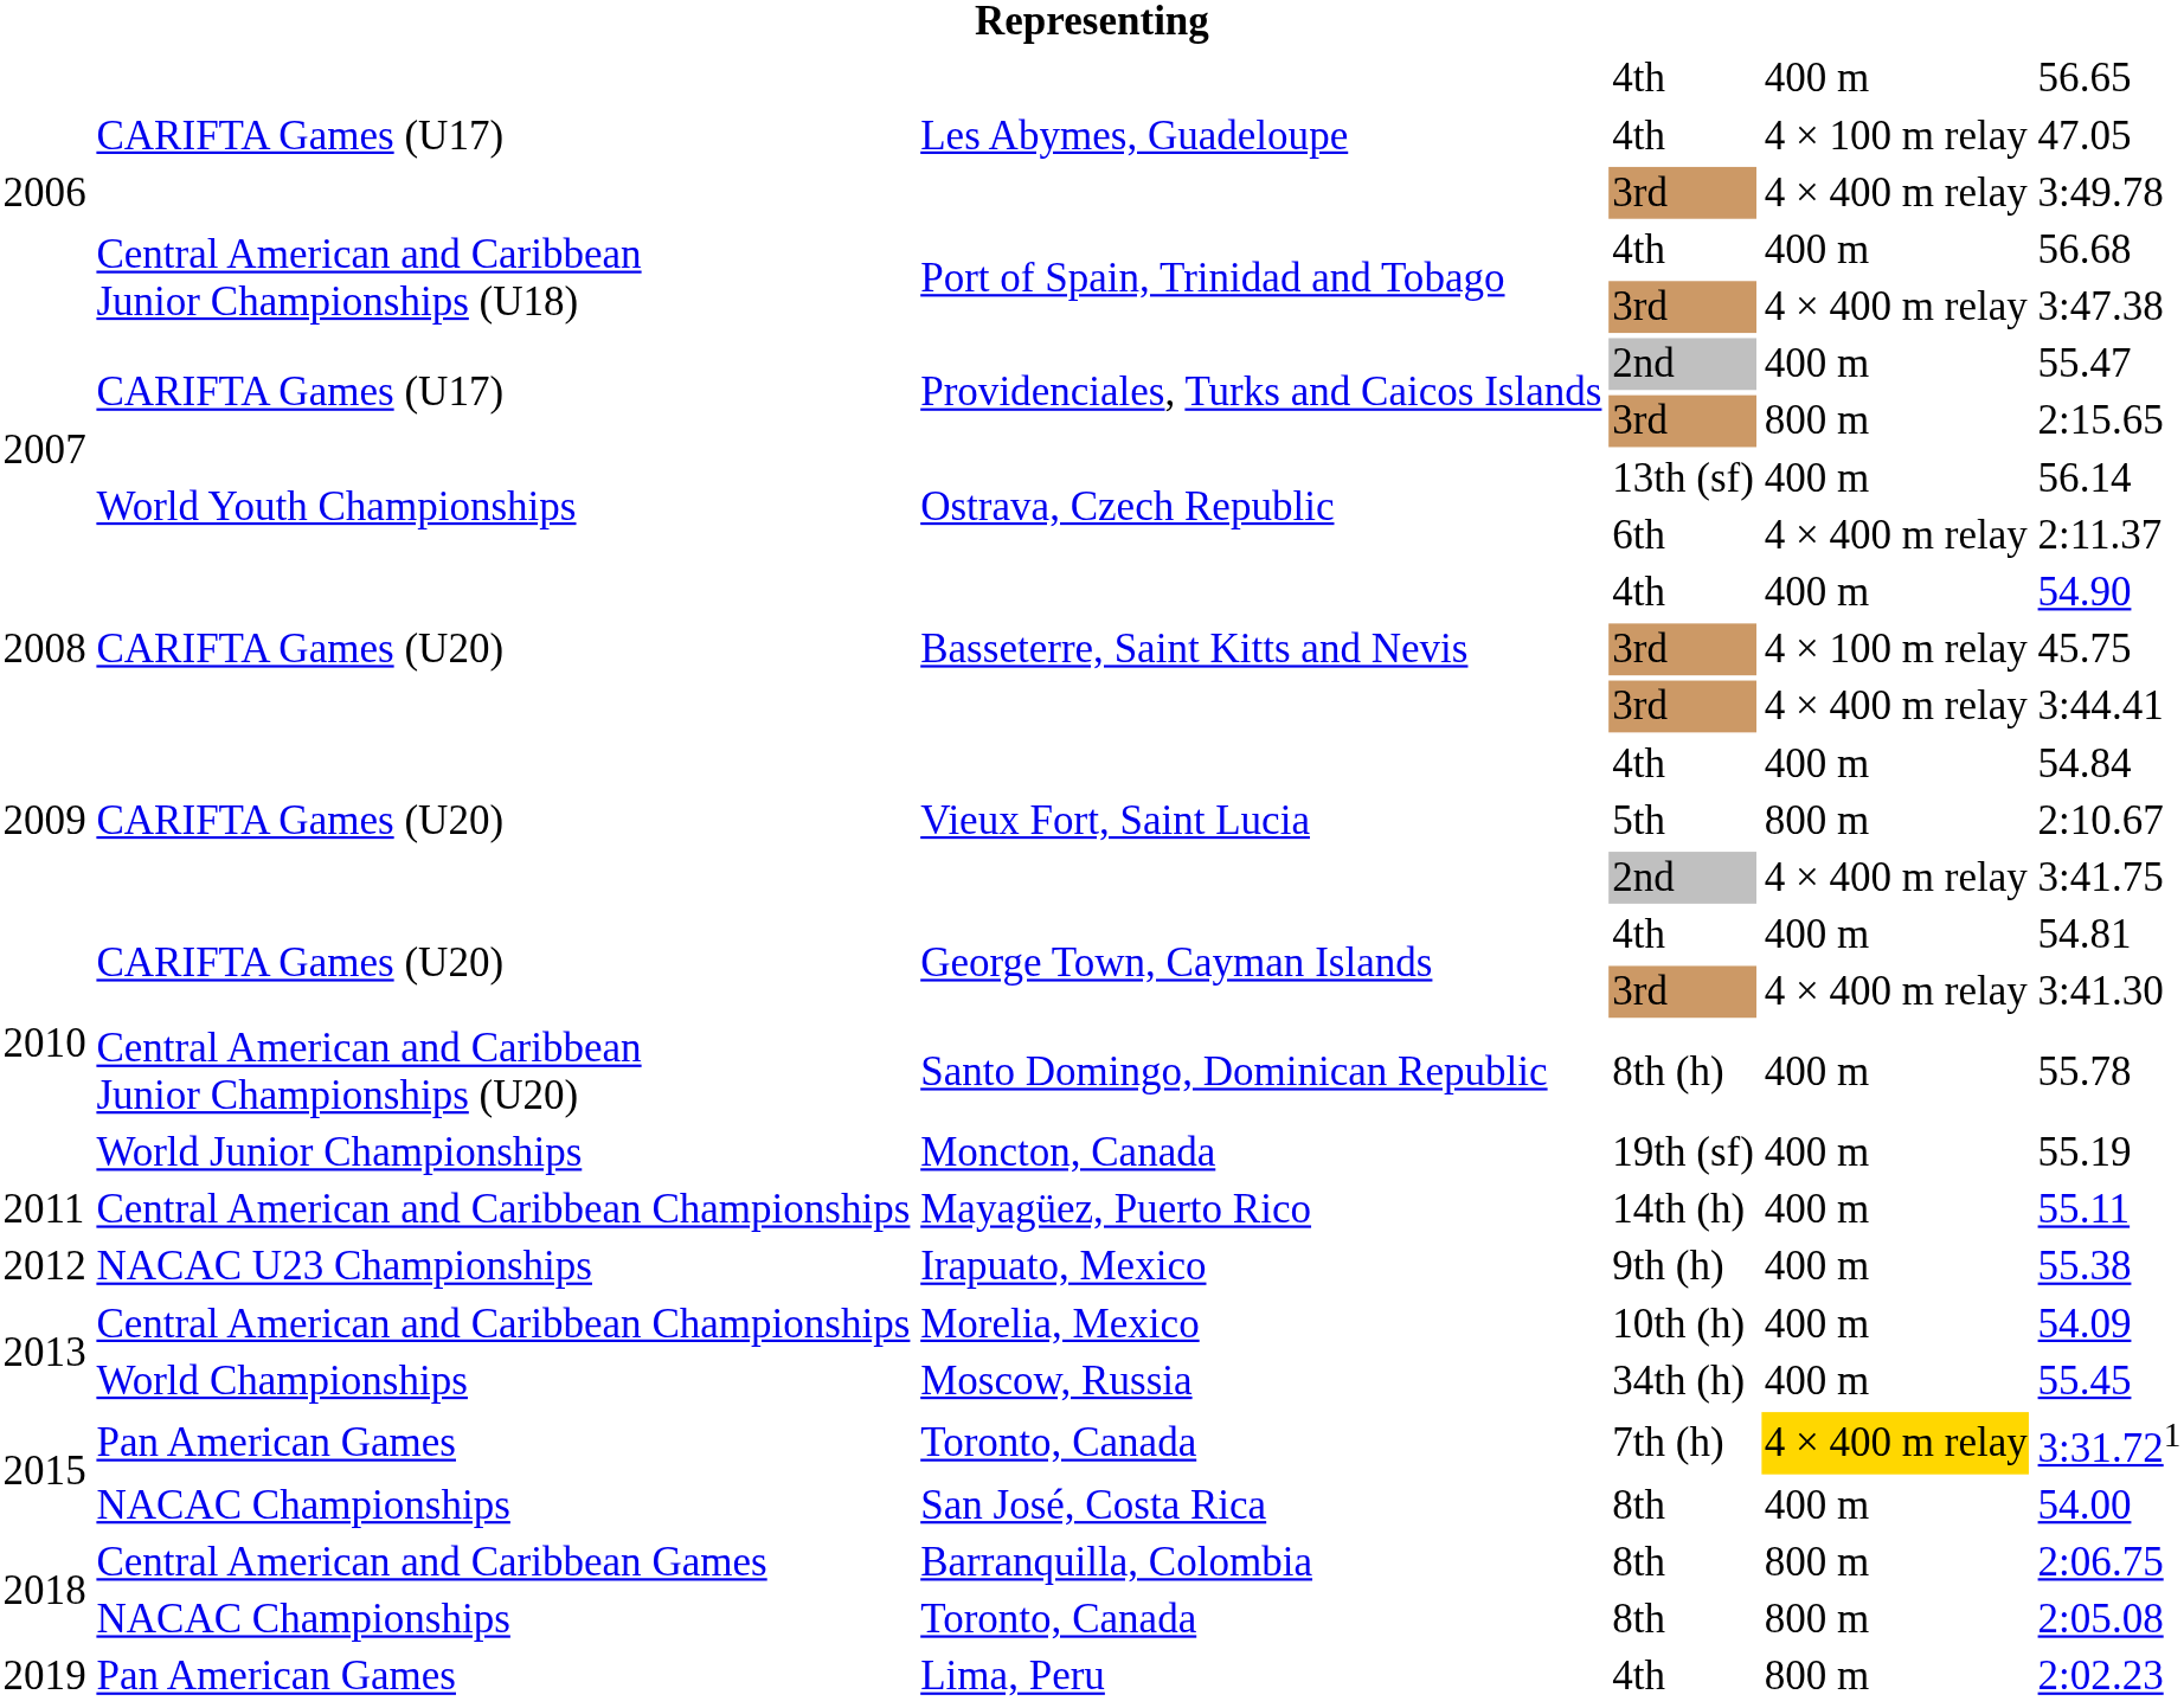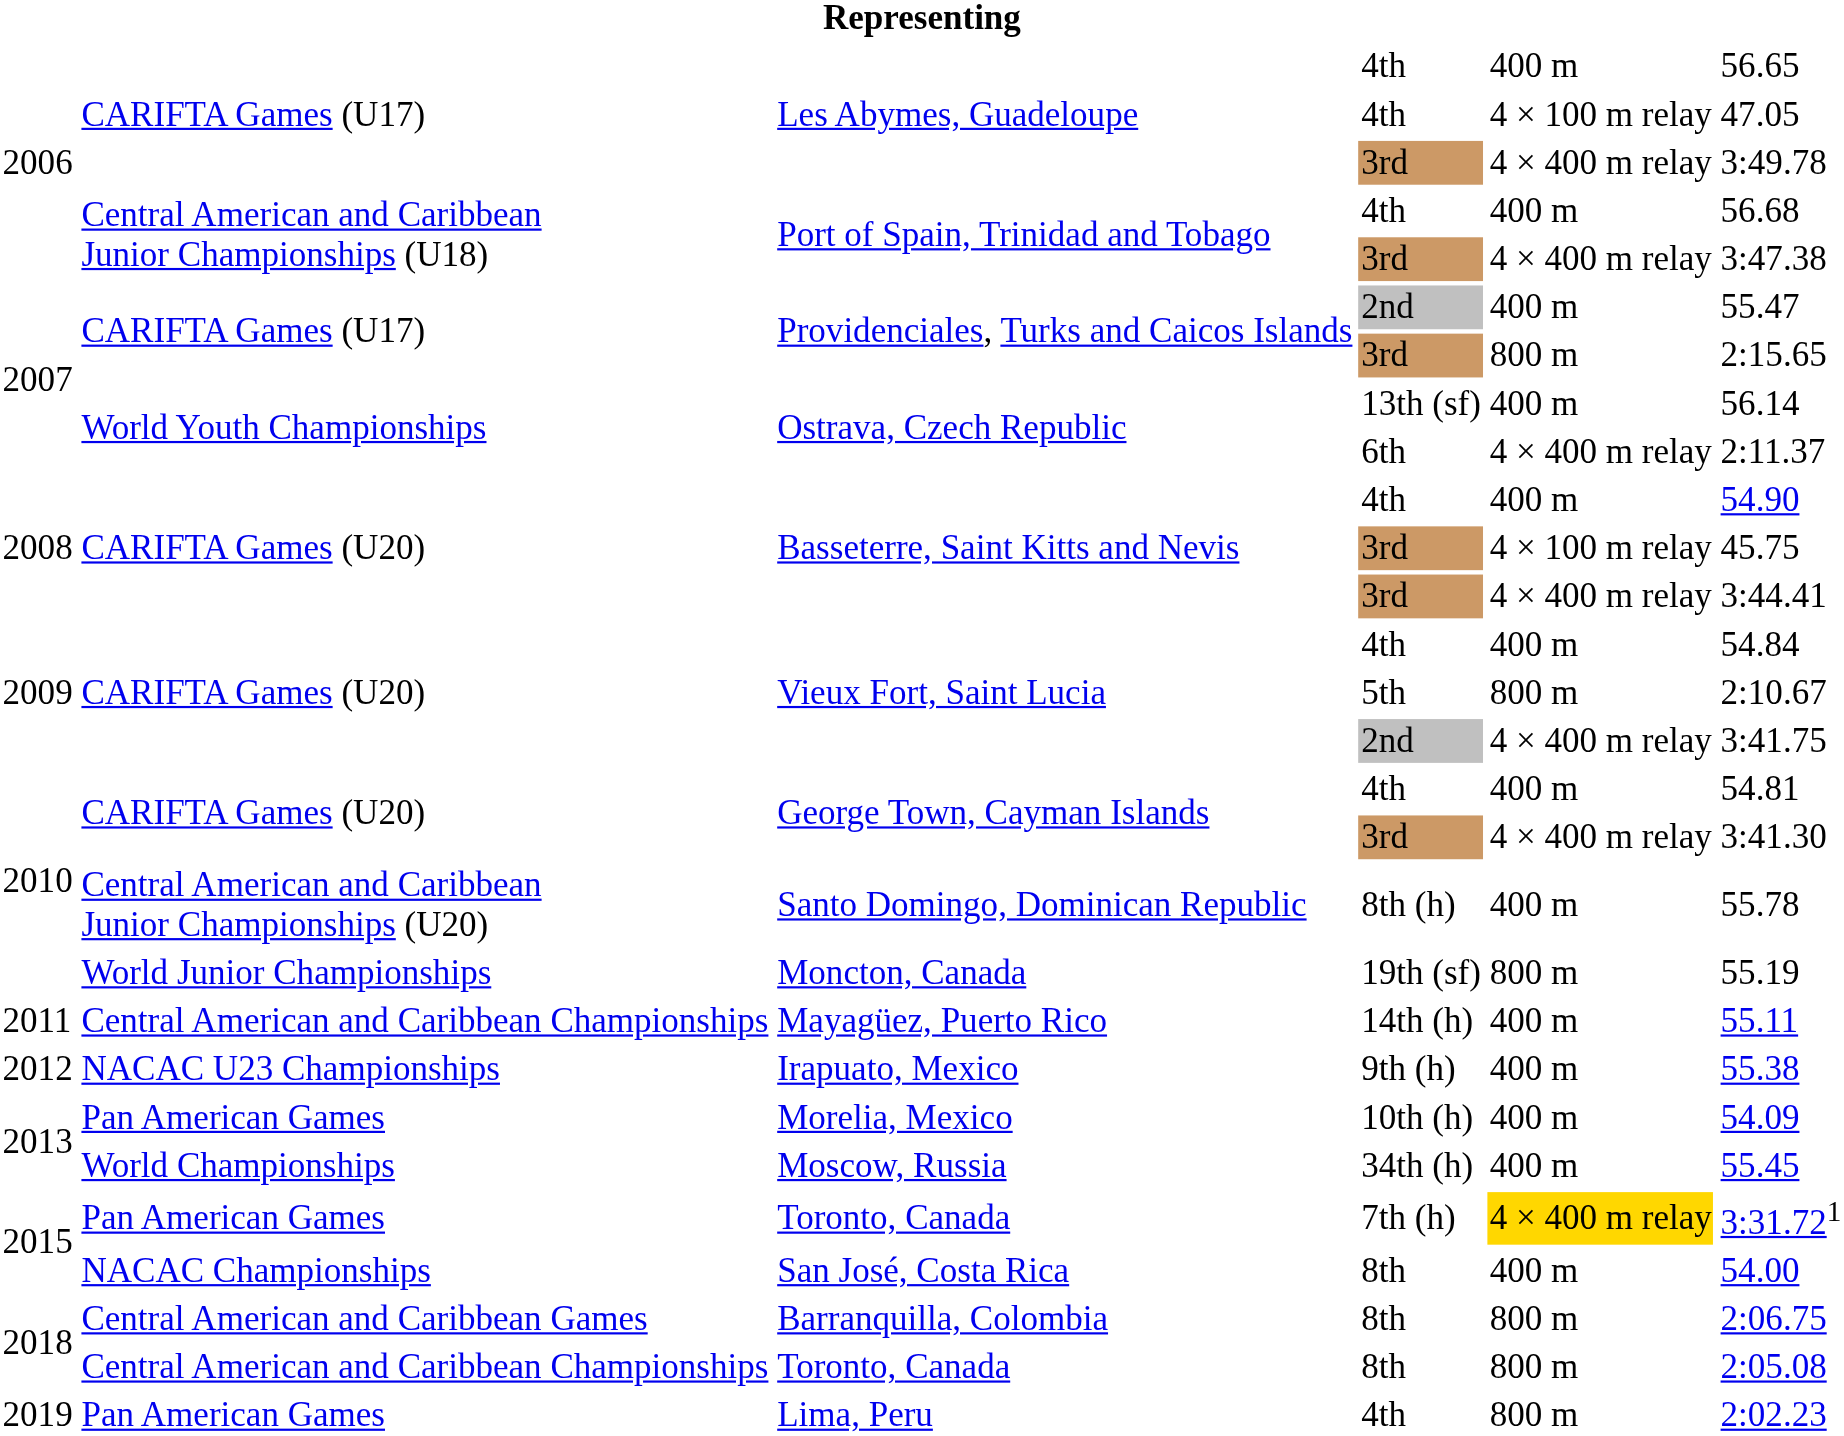Moncton, Canada | column 5: 400 m -> 800 m
Morelia, Mexico | column 2: Central American and Caribbean Championships -> Pan American Games
Toronto, Canada / 8th | column 2: NACAC Championships -> Central American and Caribbean Championships
